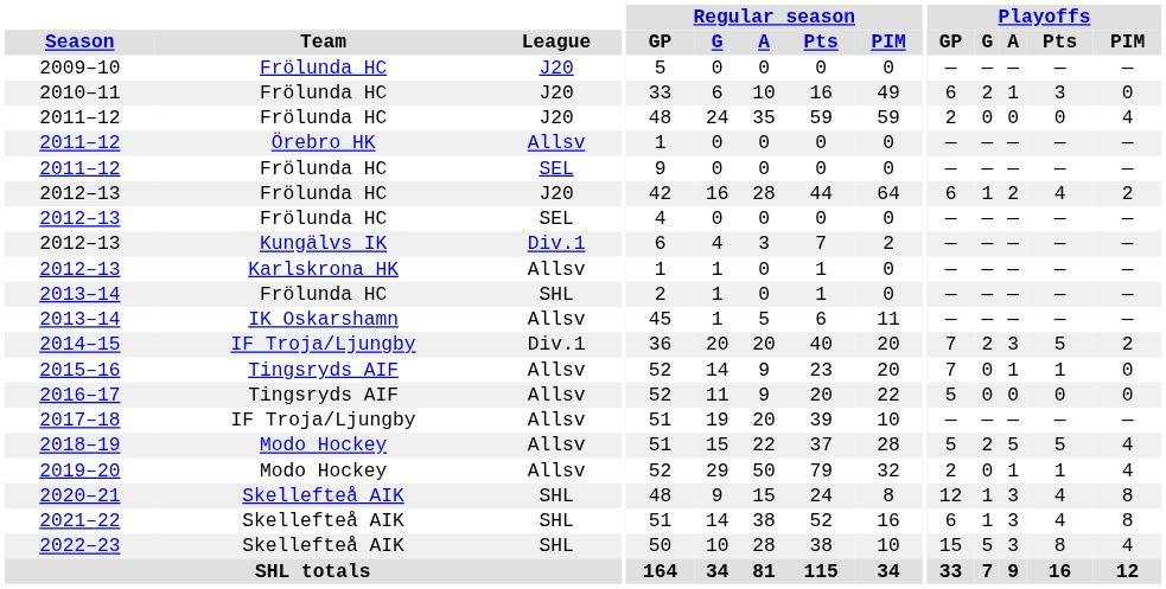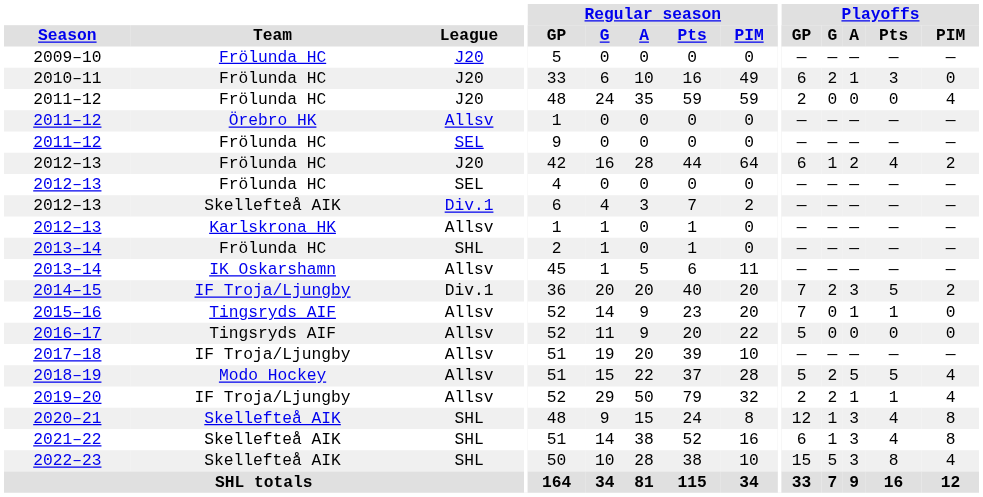2012–13 / Div.1 | Team: Kungälvs IK -> Skellefteå AIK
2019–20 | Team: Modo Hockey -> IF Troja/Ljungby
2019–20 | Playoffs / G: 0 -> 2
